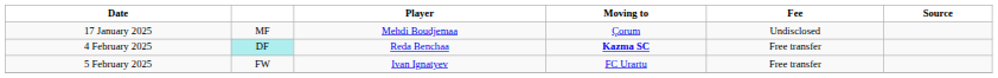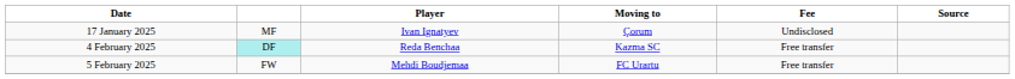17 January 2025 | Player: Mehdi Boudjemaa -> Ivan Ignatyev
4 February 2025 | Moving to: bold -> normal
5 February 2025 | Player: Ivan Ignatyev -> Mehdi Boudjemaa
